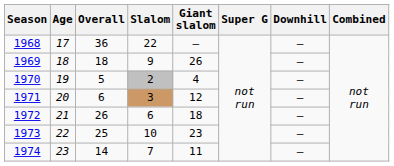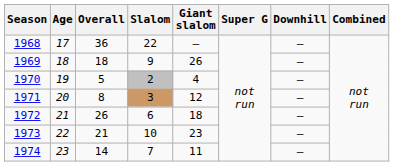1971 | Overall: 6 -> 8
1973 | Overall: 25 -> 21
